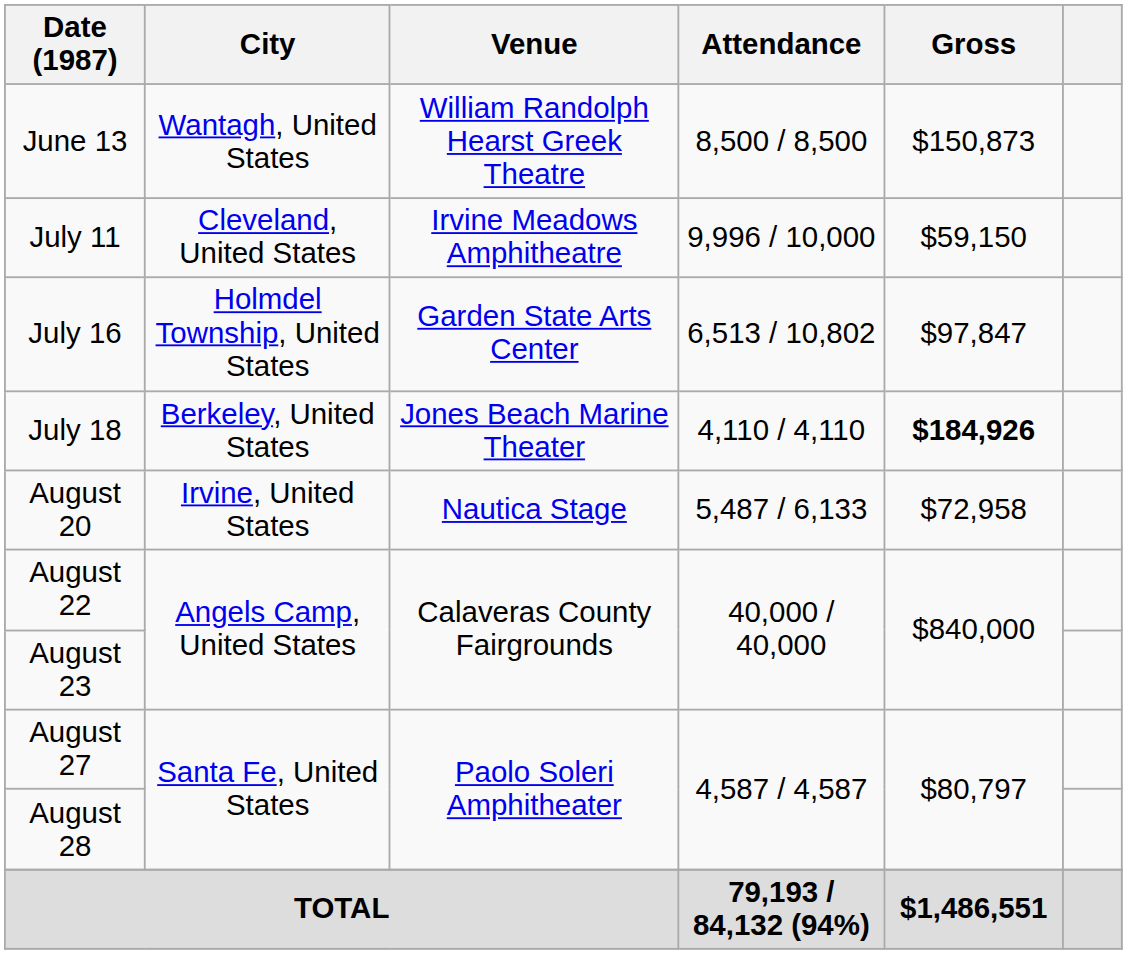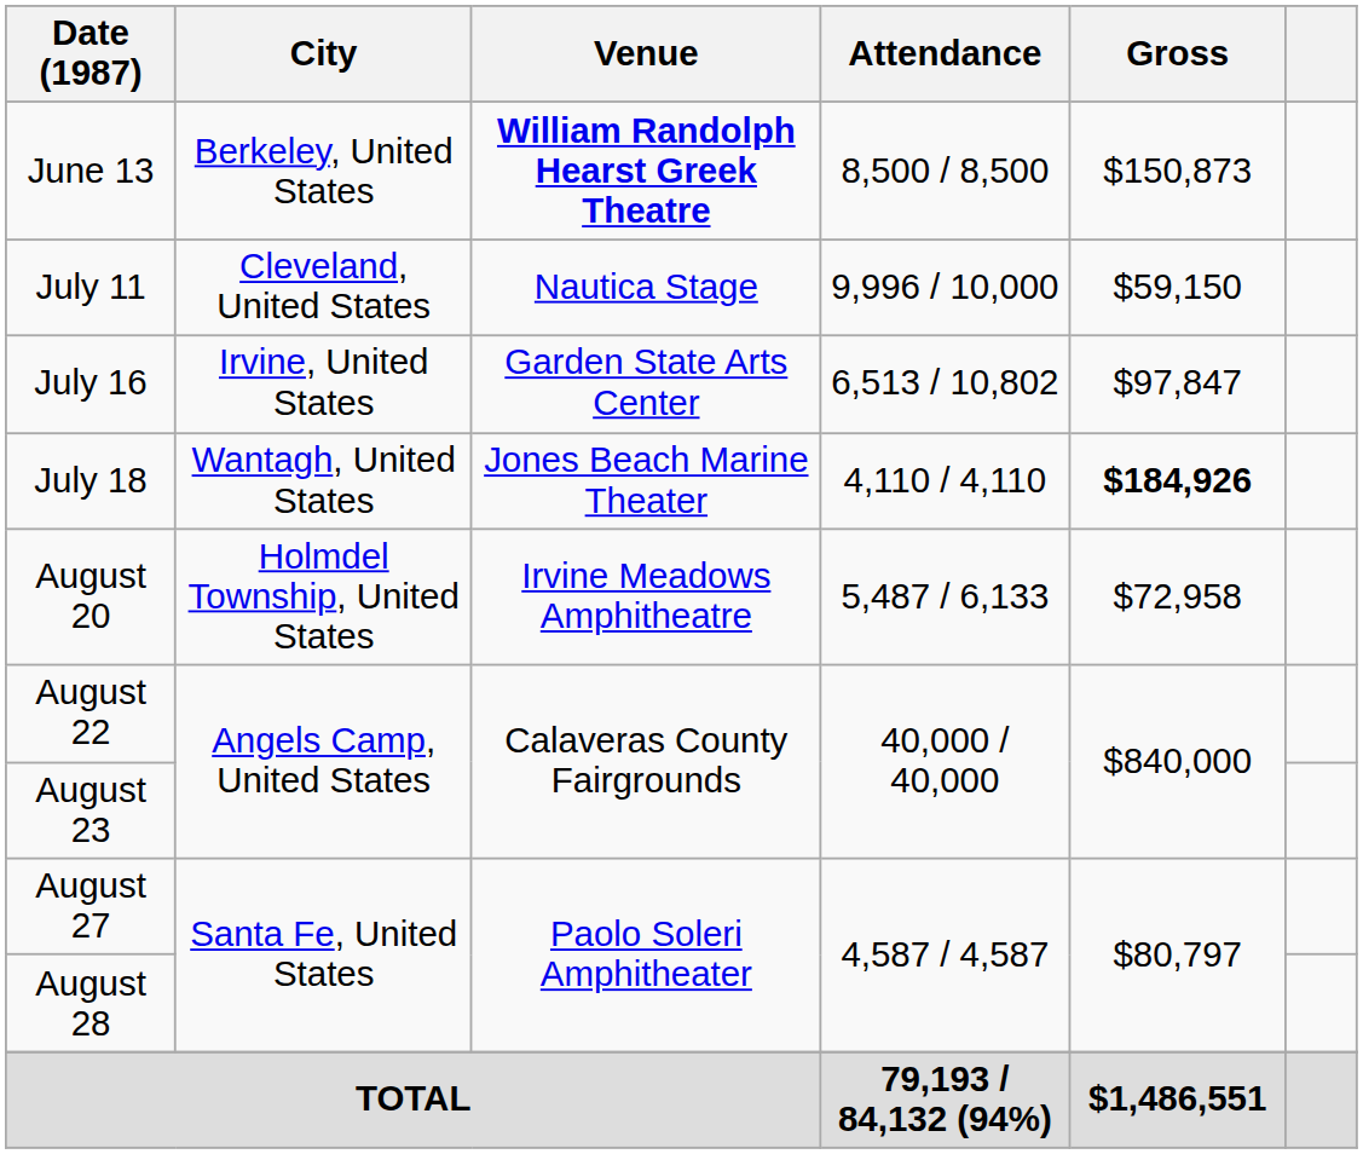June 13 | City: Wantagh, United States -> Berkeley, United States
June 13 | Venue: normal -> bold
July 11 | Venue: Irvine Meadows Amphitheatre -> Nautica Stage
July 16 | City: Holmdel Township, United States -> Irvine, United States
July 18 | City: Berkeley, United States -> Wantagh, United States
August 20 | City: Irvine, United States -> Holmdel Township, United States
August 20 | Venue: Nautica Stage -> Irvine Meadows Amphitheatre
